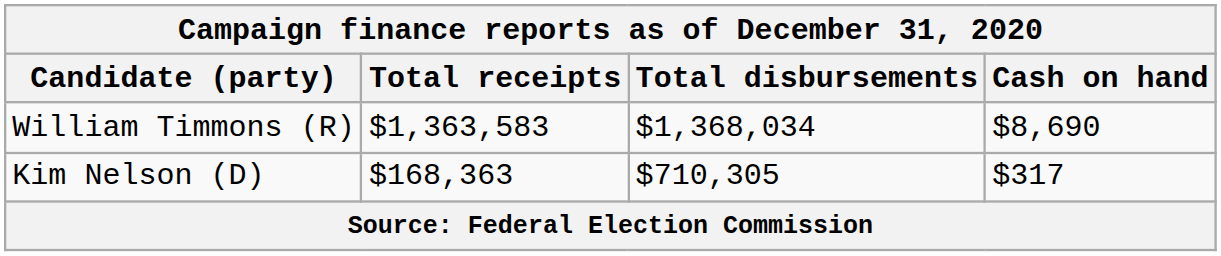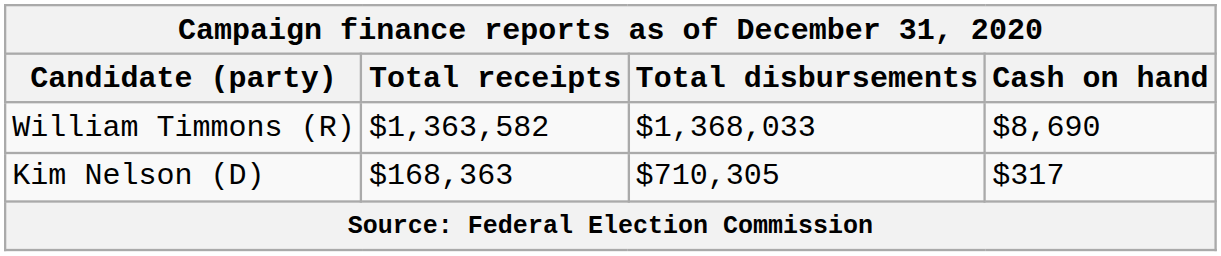William Timmons (R) | Total receipts: $1,363,583 -> $1,363,582
William Timmons (R) | Total disbursements: $1,368,034 -> $1,368,033
